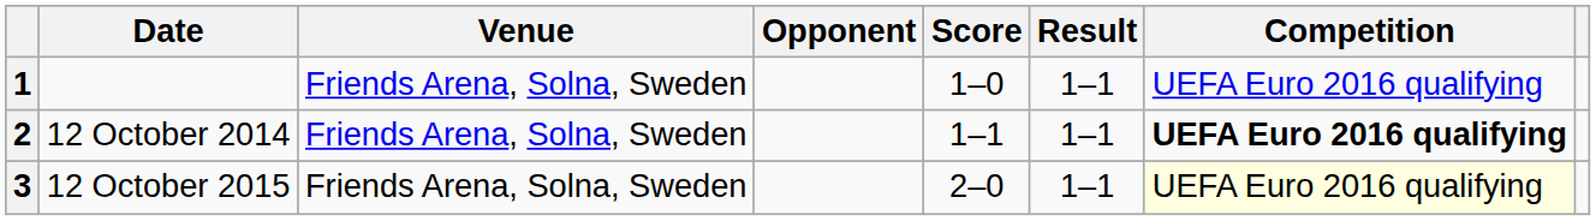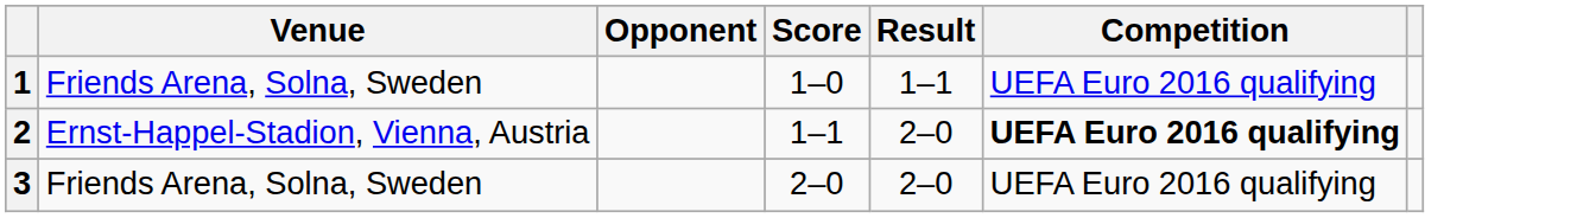- column: Date | 12 October 2014 | 12 October 2015
2 | Venue: Friends Arena, Solna, Sweden -> Ernst-Happel-Stadion, Vienna, Austria
2 | Result: 1–1 -> 2–0
3 | Result: 1–1 -> 2–0
3 | Competition: lightyellow background -> no background
